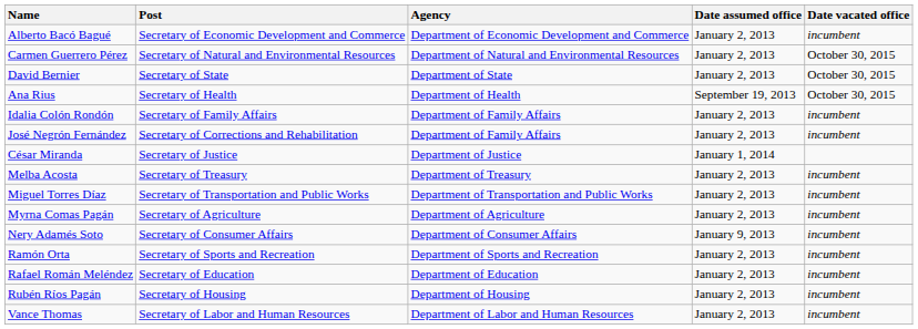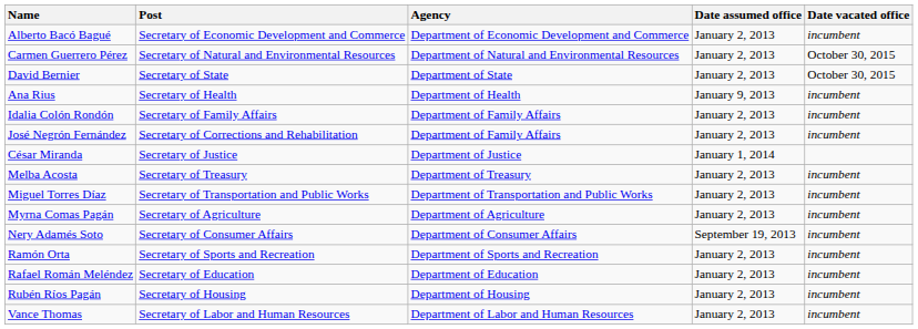Ana Rius | Date assumed office: September 19, 2013 -> January 9, 2013
Ana Rius | Date vacated office: October 30, 2015 -> incumbent
Nery Adamés Soto | Date assumed office: January 9, 2013 -> September 19, 2013
